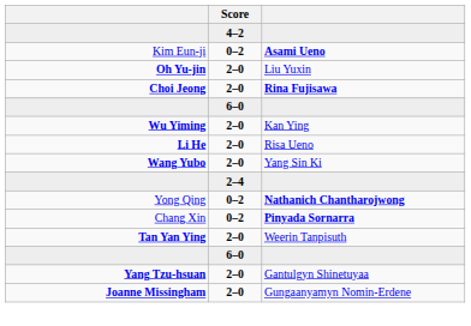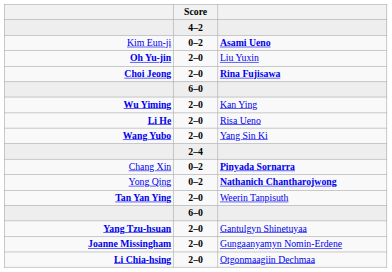rows swapped: Chang Xin <-> Yong Qing
+ row: Li Chia-hsing | 2–0 | Otgonmaagiin Dechmaa
